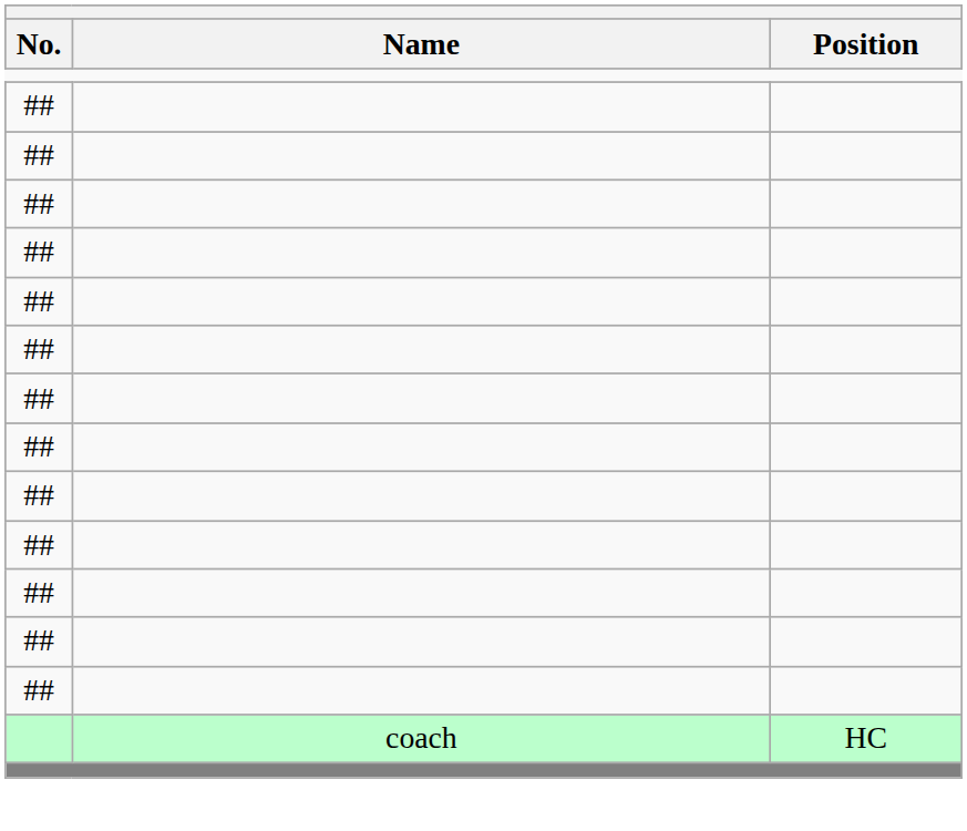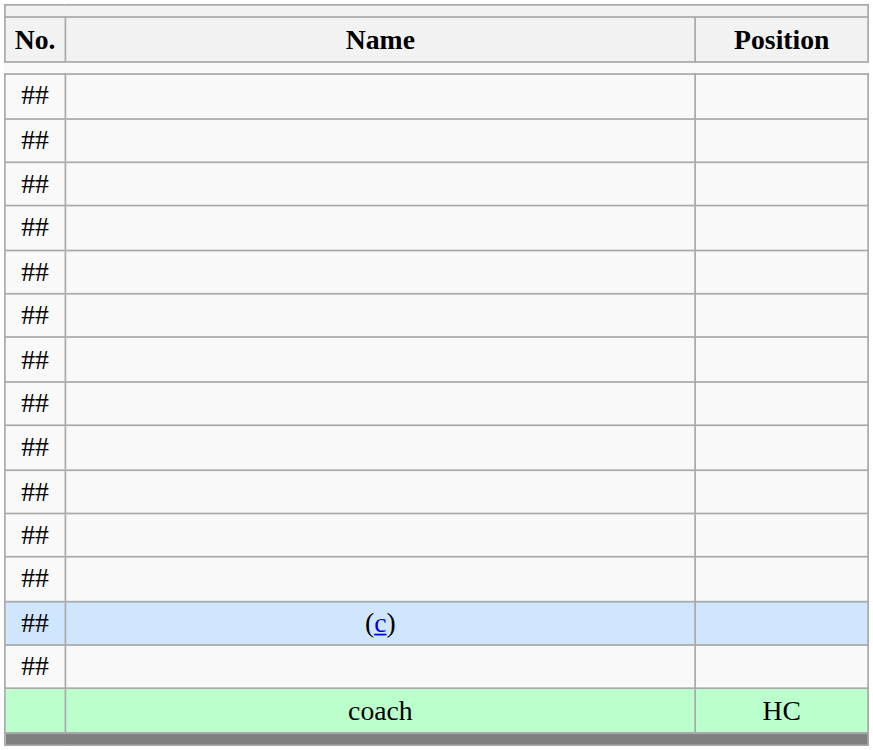+ row: ## | (c)
